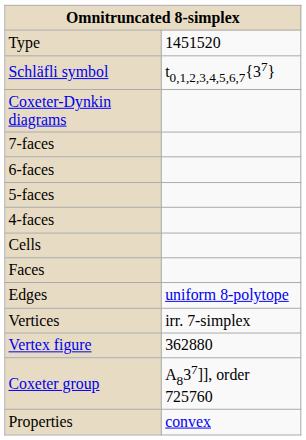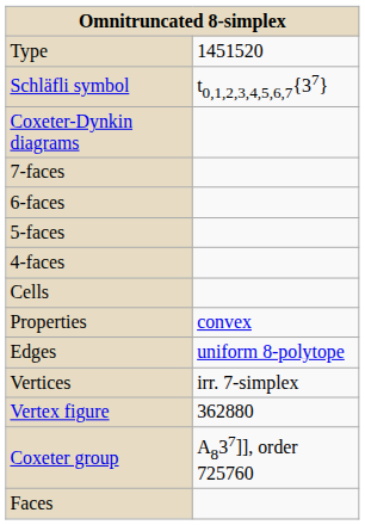rows swapped: Faces <-> Properties
